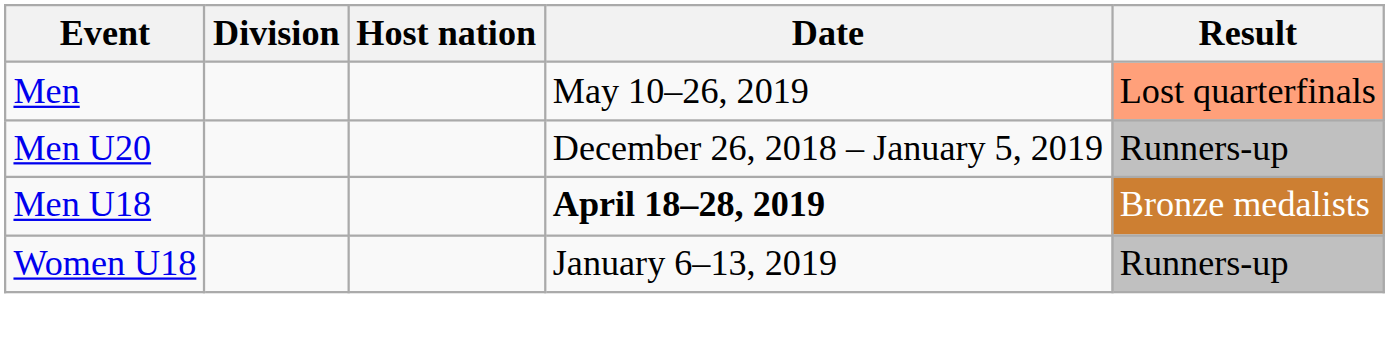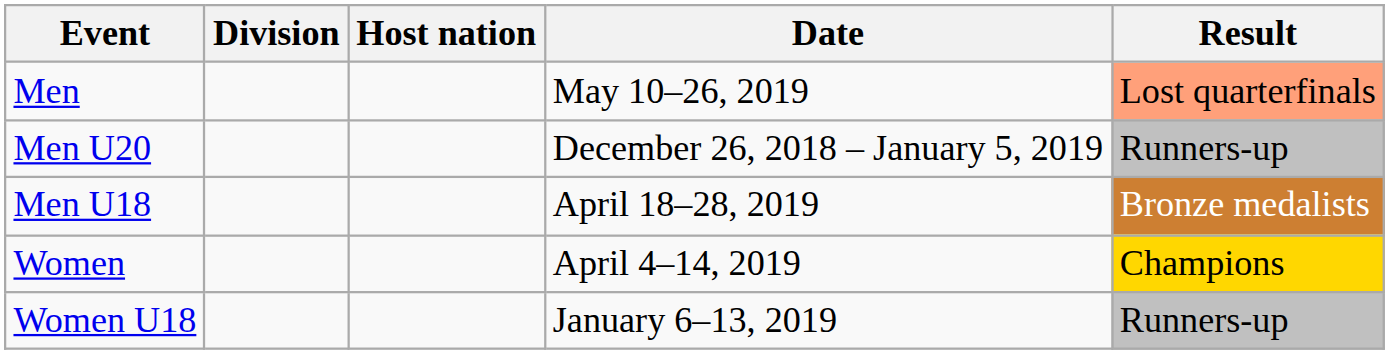Men U18 | Date: bold -> normal
+ row: Women | April 4–14, 2019 | Champions
